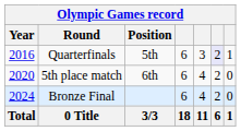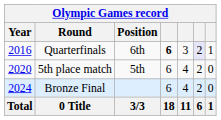Quarterfinals | Position: 5th -> 6th
Quarterfinals | column 4: normal -> bold
5th place match | Position: 6th -> 5th
